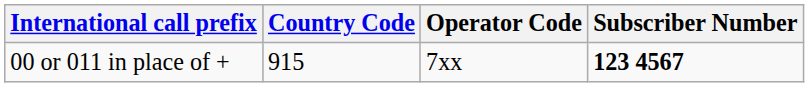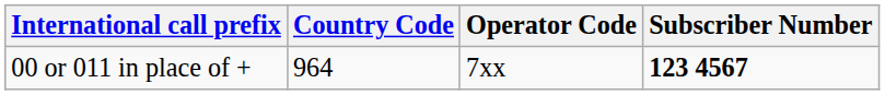00 or 011 in place of + | Country Code: 915 -> 964
